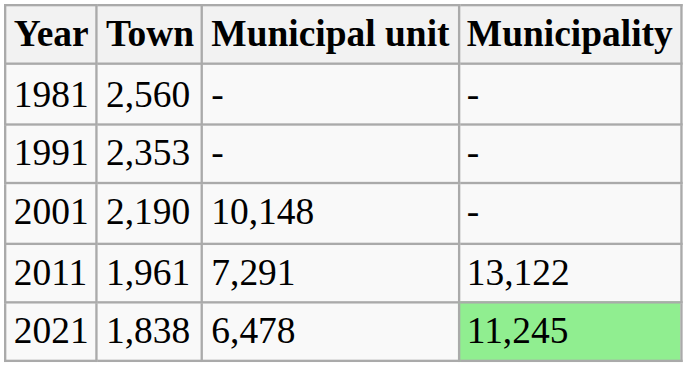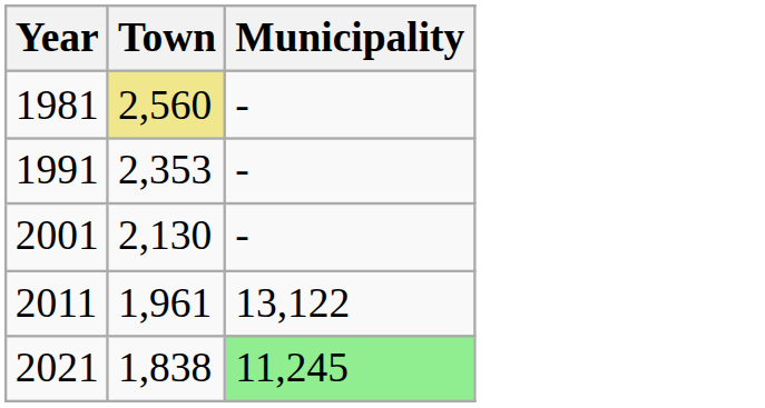- column: Municipal unit | - | - | 10,148 | 7,291 | 6,478
1981 | Town: no background -> khaki background
2001 | Town: 2,190 -> 2,130
